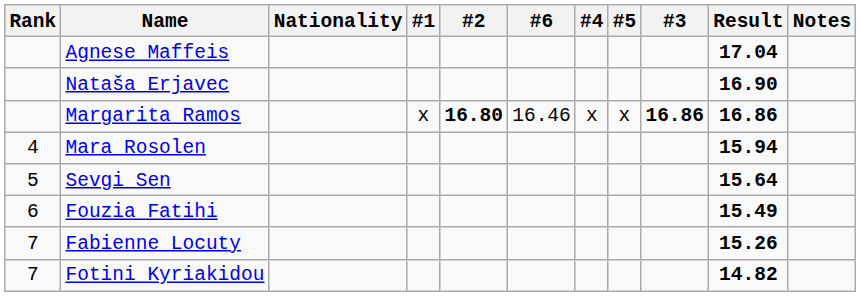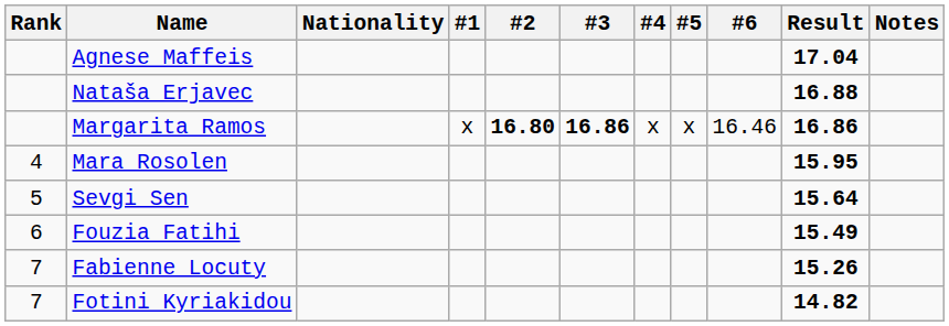columns swapped: #3 <-> #6
Nataša Erjavec | Result: 16.90 -> 16.88
Mara Rosolen | Result: 15.94 -> 15.95
